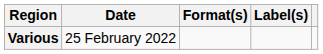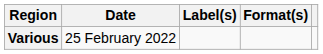columns swapped: Format(s) <-> Label(s)
